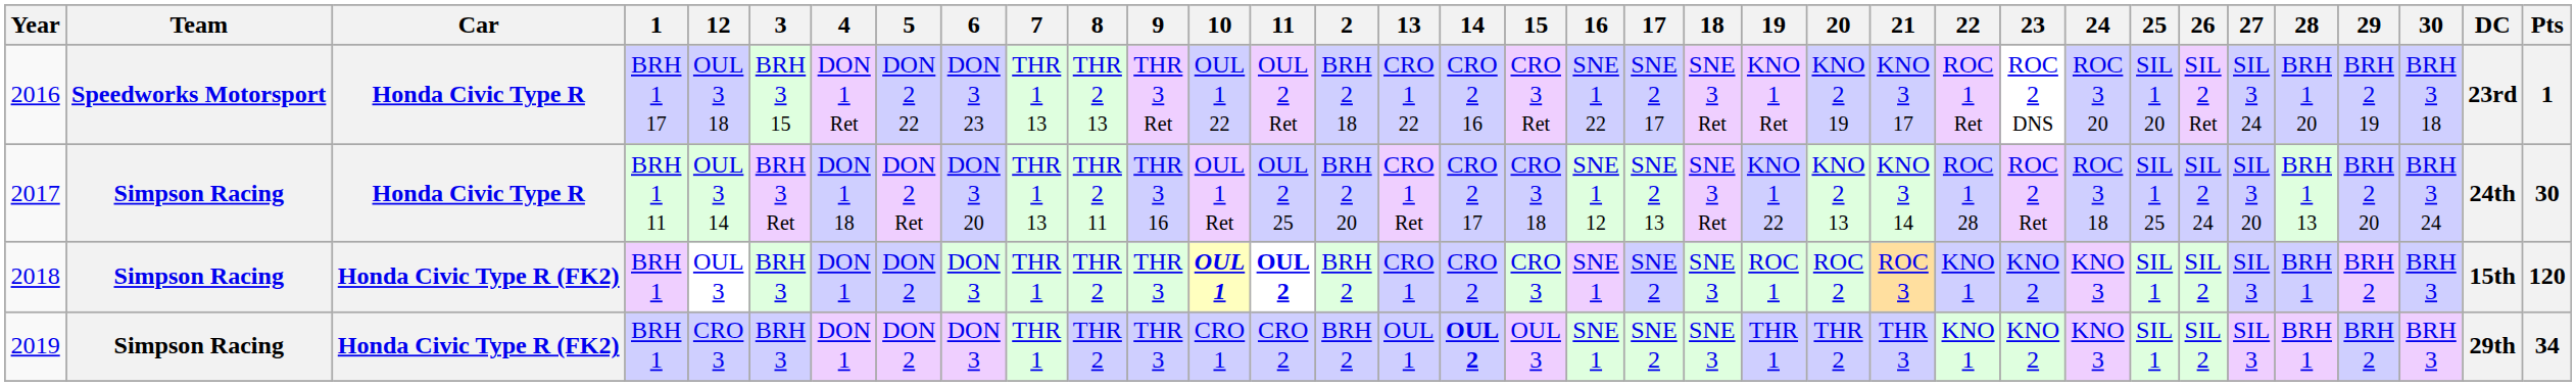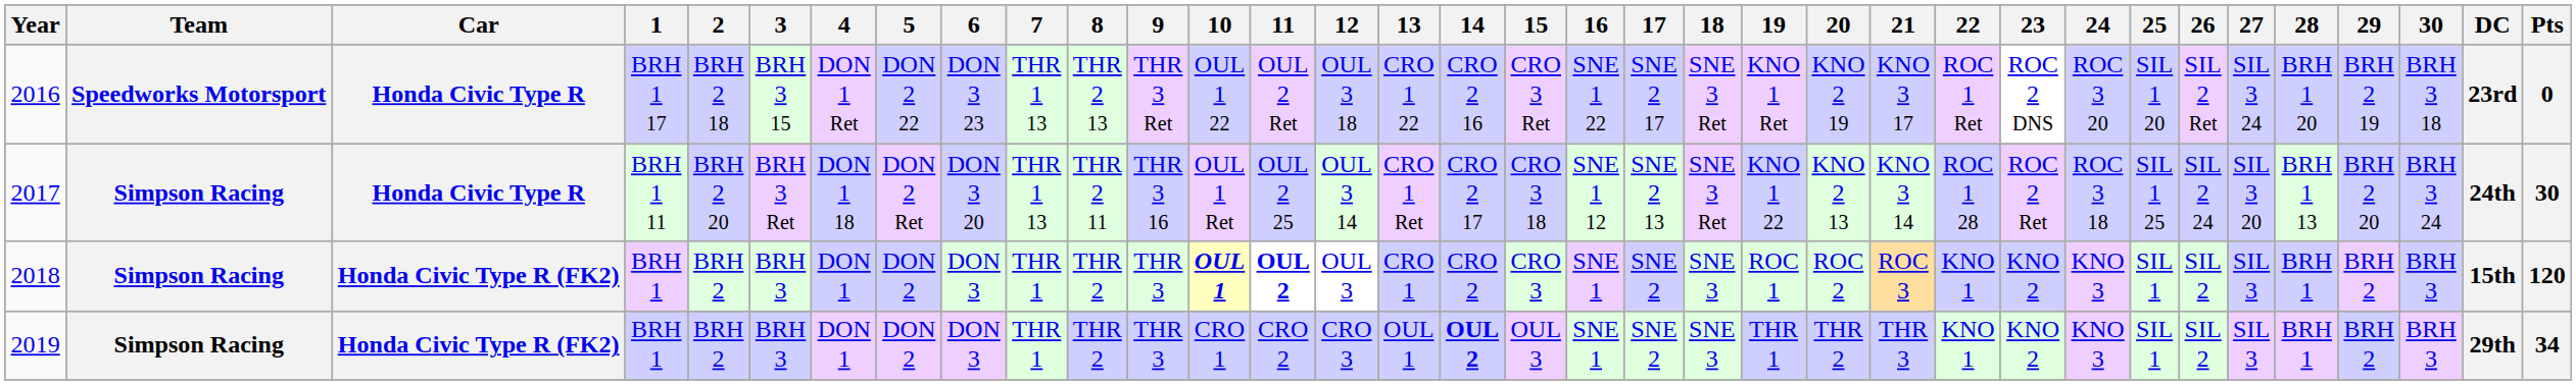columns swapped: 2 <-> 12
2016 | Pts: 1 -> 0
